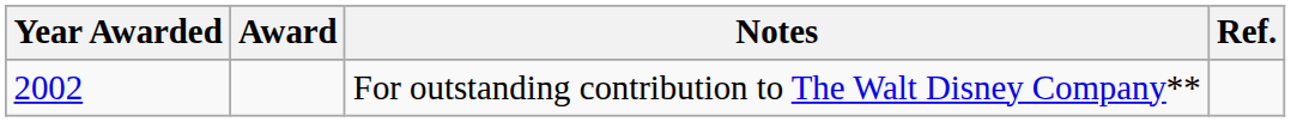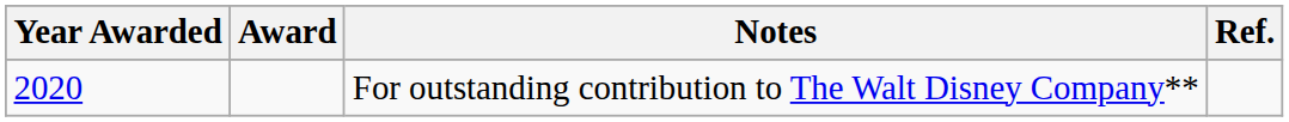For outstanding contribution to The Walt Disney Company** | Year Awarded: 2002 -> 2020
